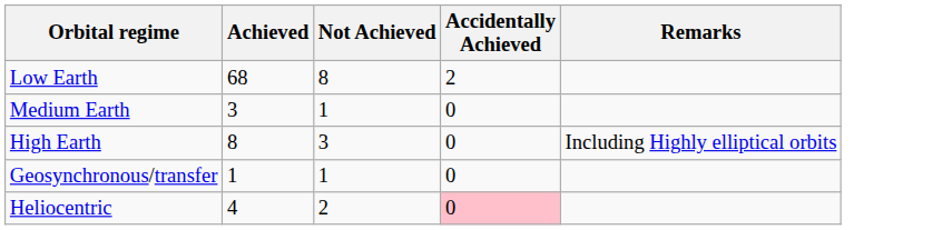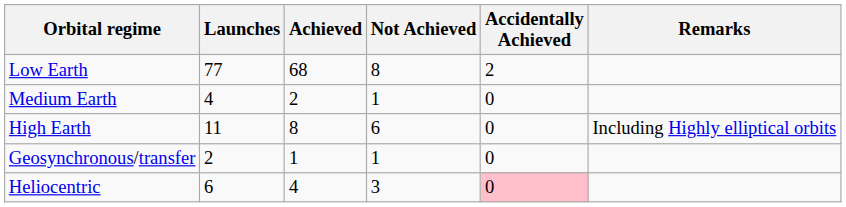+ column: Launches | 77 | 4 | 11 | 2 | 6
Medium Earth | Achieved: 3 -> 2
High Earth | Not Achieved: 3 -> 6
Heliocentric | Not Achieved: 2 -> 3
